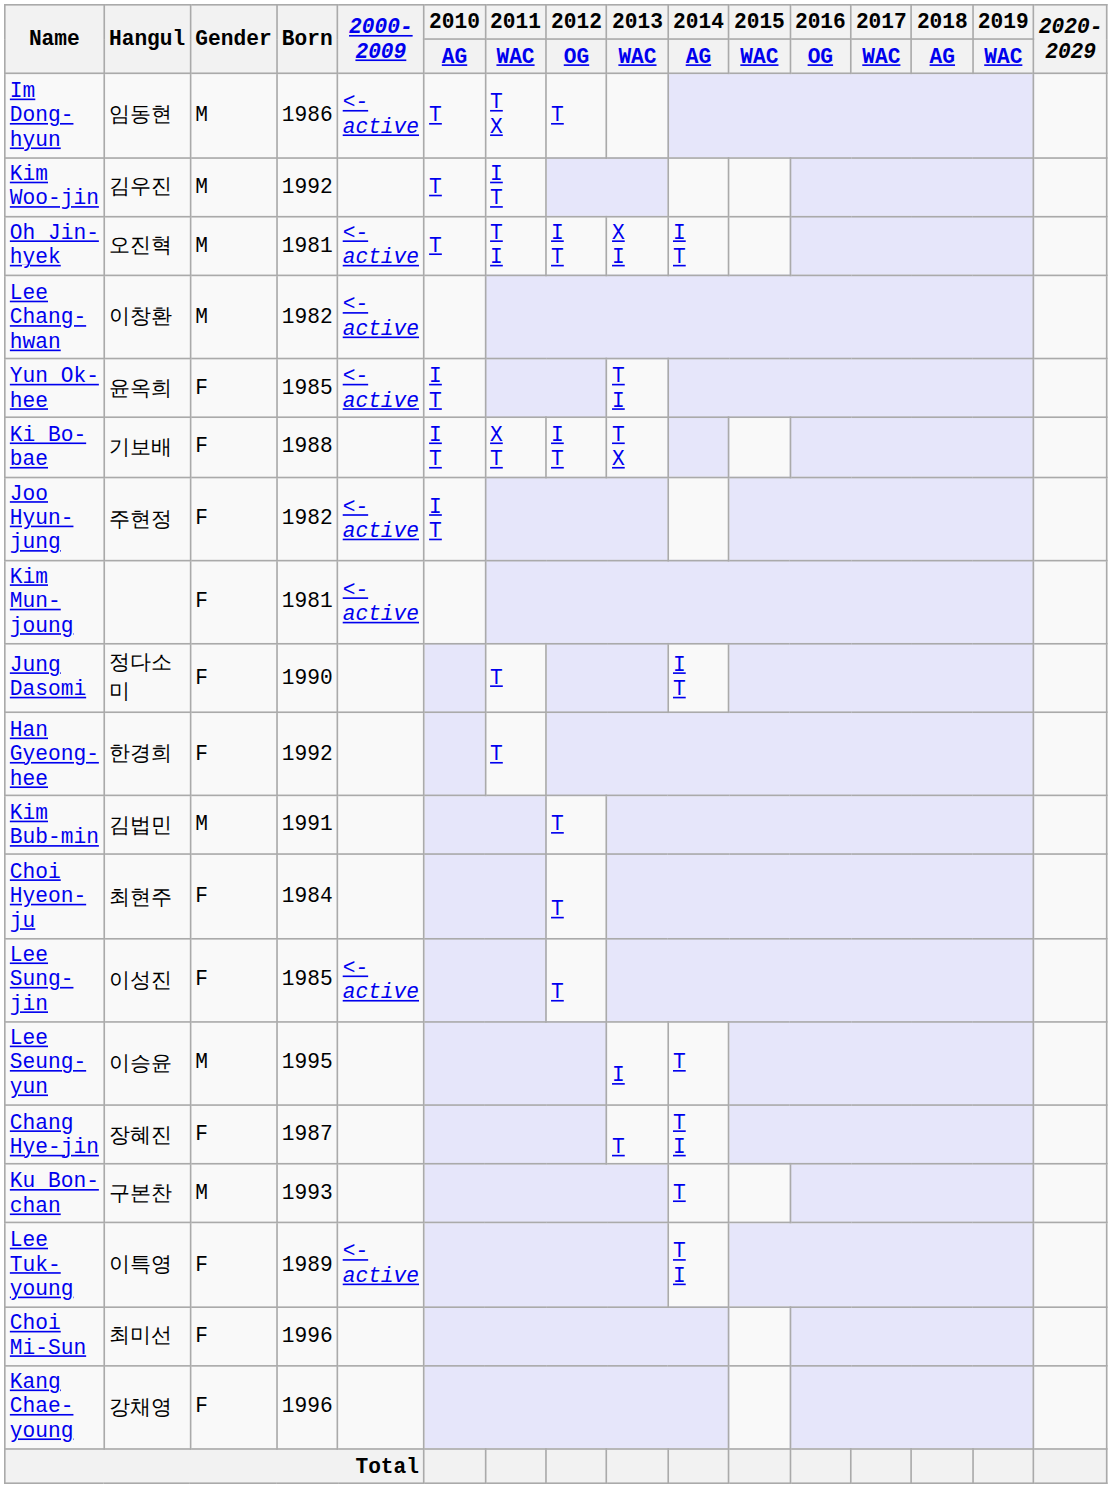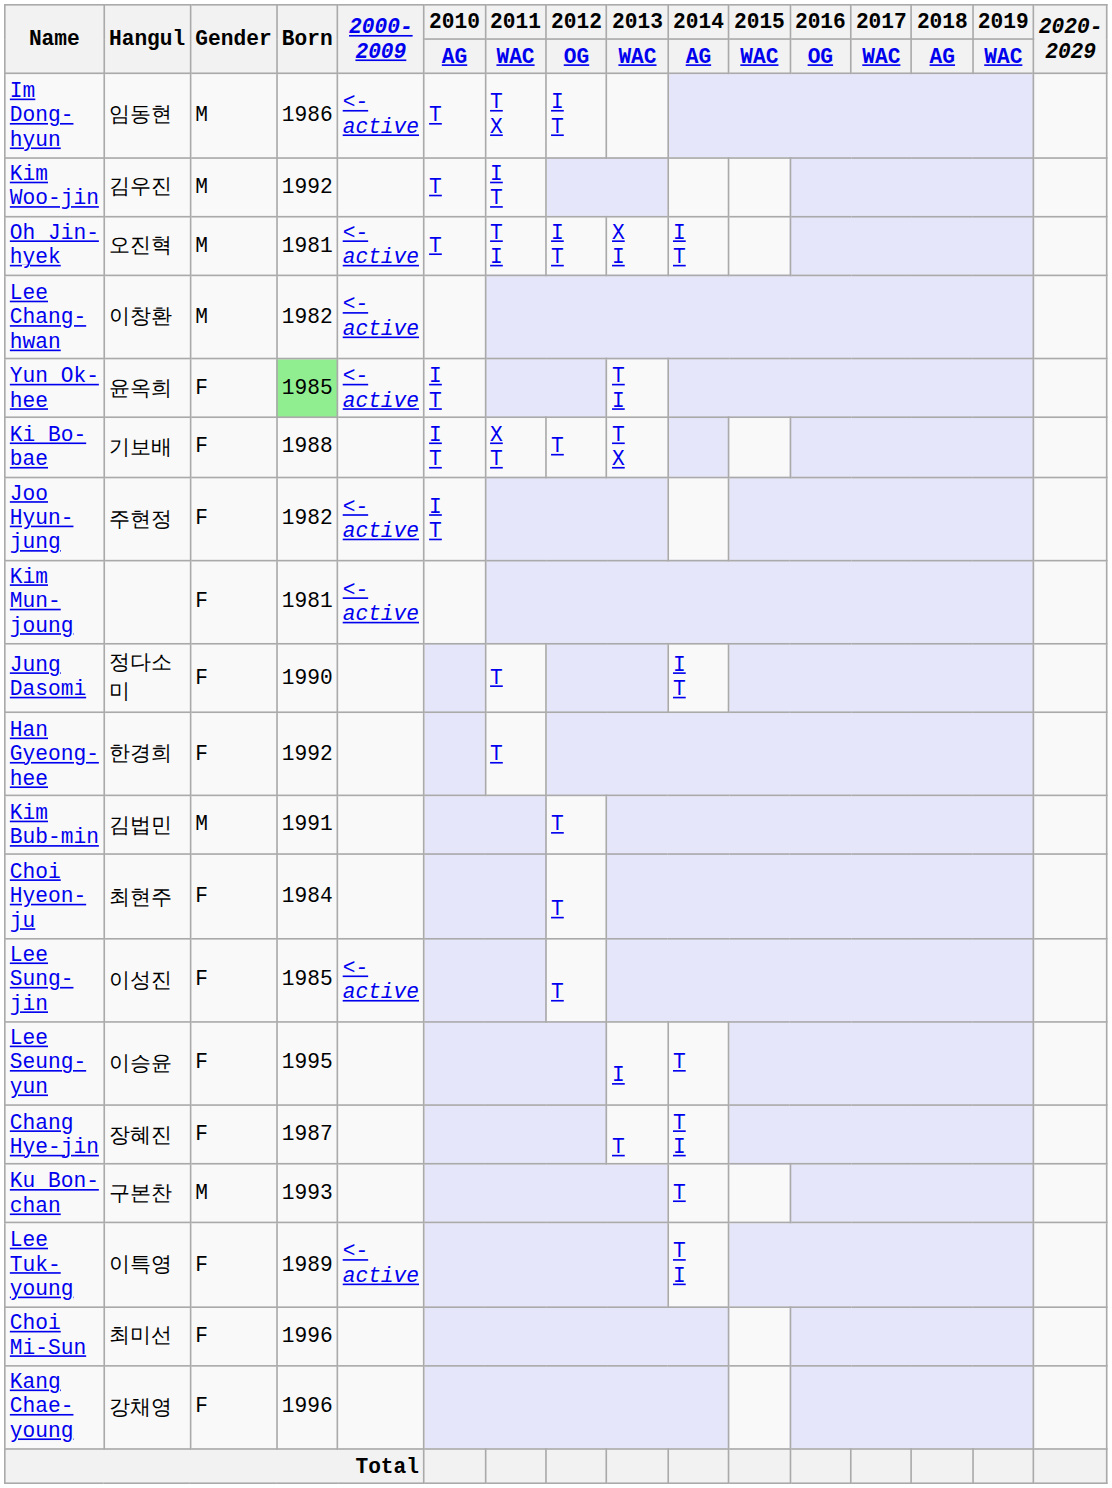Im Dong-hyun | 2012 / OG: T -> I T
Yun Ok-hee | Born: no background -> lightgreen background
Ki Bo-bae | 2012 / OG: I T -> T
Lee Seung-yun | Gender: M -> F
